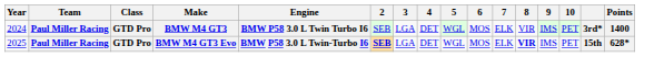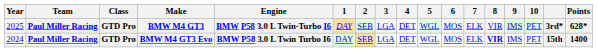+ column: 1 | DAY | DAY
BMW M4 GT3 | Year: 2024 -> 2025
BMW M4 GT3 | Engine: BMW P58 3.0 L Twin Turbo I6 -> BMW P58 3.0 L Twin-Turbo I6
BMW M4 GT3 | Points: 1400 -> 628*
BMW M4 GT3 Evo | Year: 2025 -> 2024
BMW M4 GT3 Evo | Engine: BMW P58 3.0 L Twin-Turbo I6 -> BMW P58 3.0 L Twin Turbo I6
BMW M4 GT3 Evo | 2: bold -> normal
BMW M4 GT3 Evo | Points: 628* -> 1400
